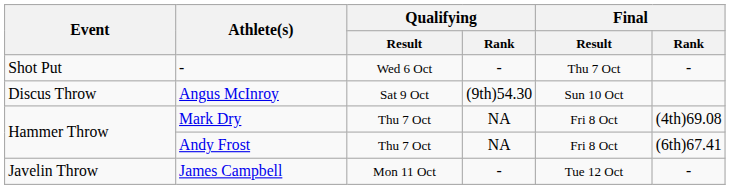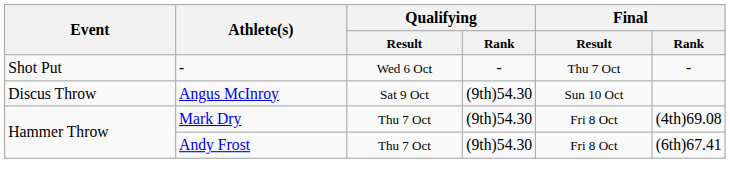Mark Dry | Qualifying / Rank: NA -> (9th)54.30
Andy Frost | Qualifying / Rank: NA -> (9th)54.30
- row: Javelin Throw | James Campbell | Mon 11 Oct | - | Tue 12 Oct | -
